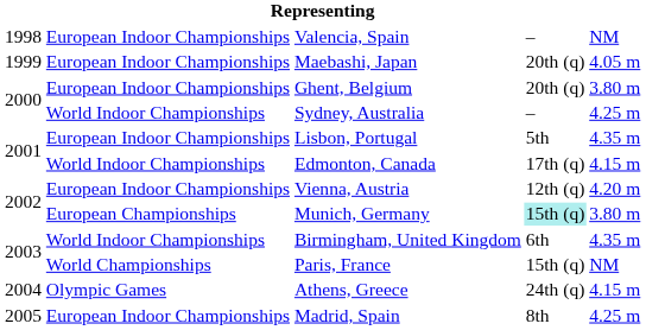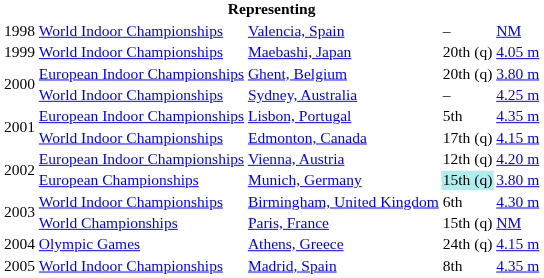Valencia, Spain | column 2: European Indoor Championships -> World Indoor Championships
Maebashi, Japan | column 2: European Indoor Championships -> World Indoor Championships
Birmingham, United Kingdom | column 5: 4.35 m -> 4.30 m
Madrid, Spain | column 2: European Indoor Championships -> World Indoor Championships
Madrid, Spain | column 5: 4.25 m -> 4.35 m
